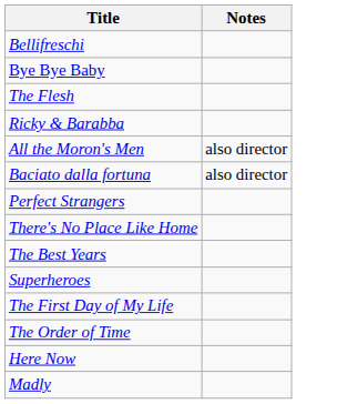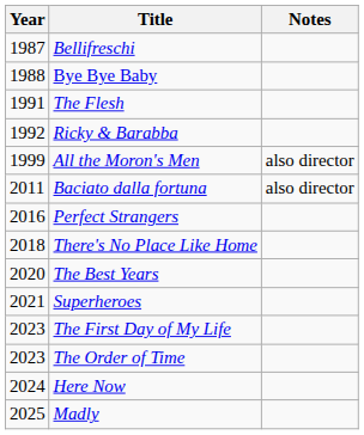+ column: Year | 1987 | 1988 | 1991 | 1992 | 1999 | 2011 | 2016 | 2018 | 2020 | 2021 | 2023 | 2023 | 2024 | 2025
